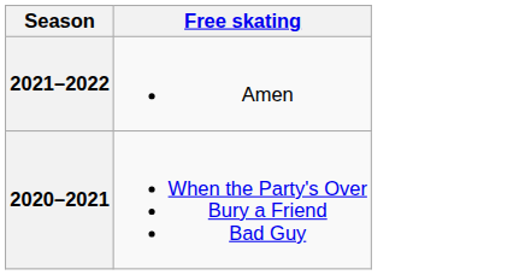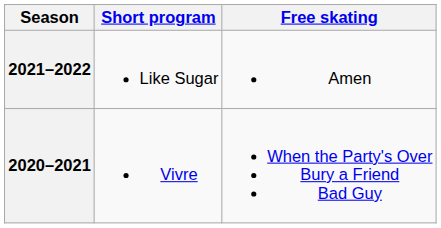+ column: Short program | Like Sugar | Vivre
